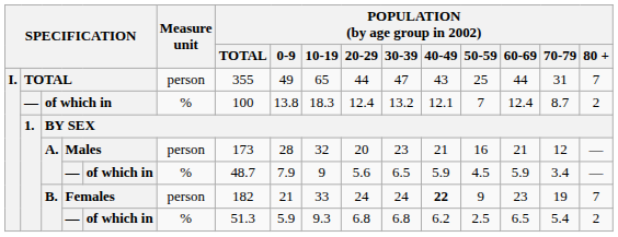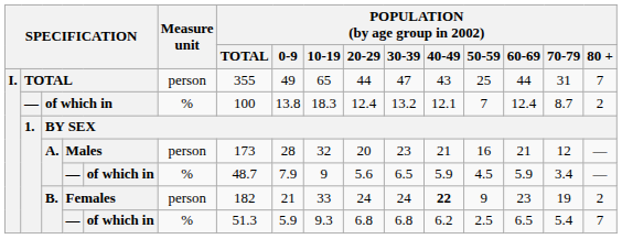Females | POPULATION (by age group in 2002) / 80 +: 7 -> 2
B. / — | POPULATION (by age group in 2002) / 80 +: 2 -> 7
